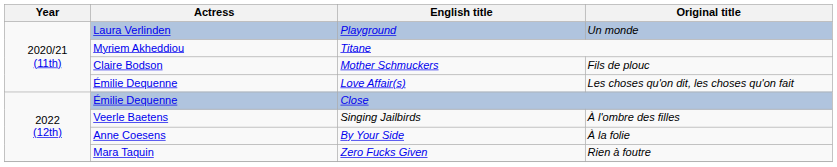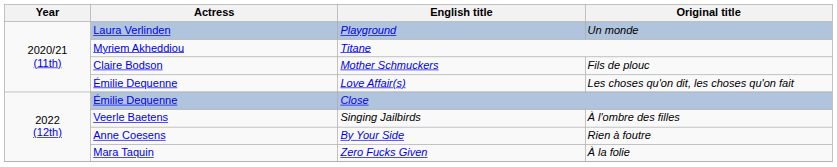By Your Side | Original title: À la folie -> Rien à foutre
Zero Fucks Given | Original title: Rien à foutre -> À la folie
